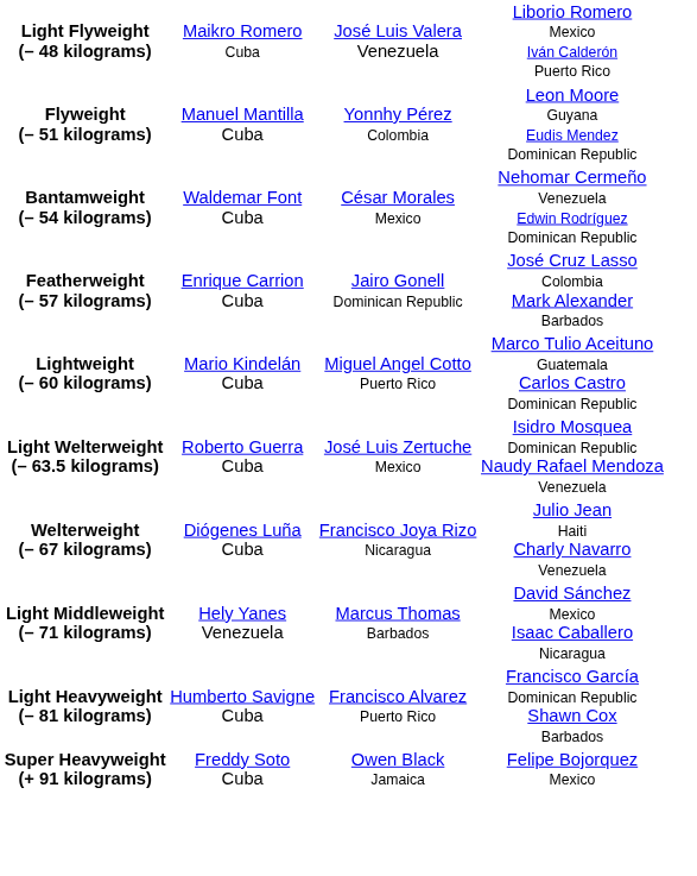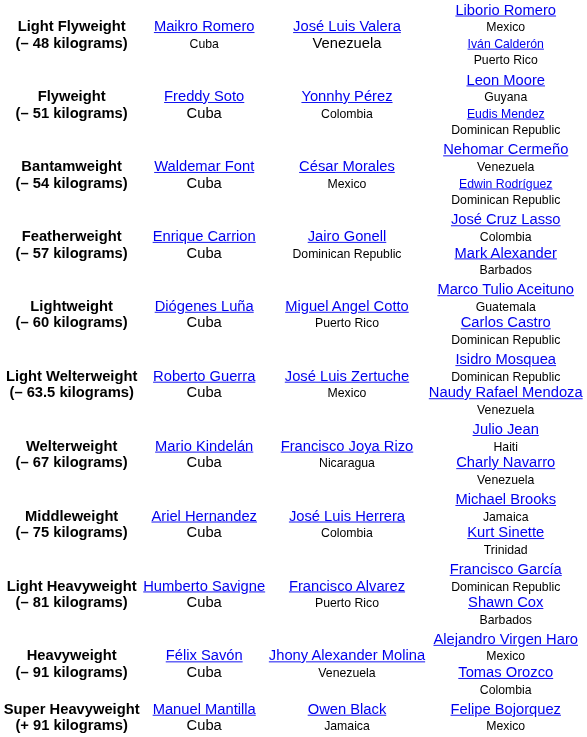Flyweight (– 51 kilograms) | column 2: Manuel Mantilla Cuba -> Freddy Soto Cuba
Lightweight (– 60 kilograms) | column 2: Mario Kindelán Cuba -> Diógenes Luña Cuba
Welterweight (– 67 kilograms) | column 2: Diógenes Luña Cuba -> Mario Kindelán Cuba
- row: Light Middleweight (– 71 kilograms) | Hely Yanes Venezuela | Marcus Thomas Barbados | David Sánchez Mexico Isaac Caballero Nicaragua
+ row: Middleweight (– 75 kilograms) | Ariel Hernandez Cuba | José Luis Herrera Colombia | Michael Brooks Jamaica Kurt Sinette Trinidad
+ row: Heavyweight (– 91 kilograms) | Félix Savón Cuba | Jhony Alexander Molina Venezuela | Alejandro Virgen Haro Mexico Tomas Orozco Colombia
Super Heavyweight (+ 91 kilograms) | column 2: Freddy Soto Cuba -> Manuel Mantilla Cuba
